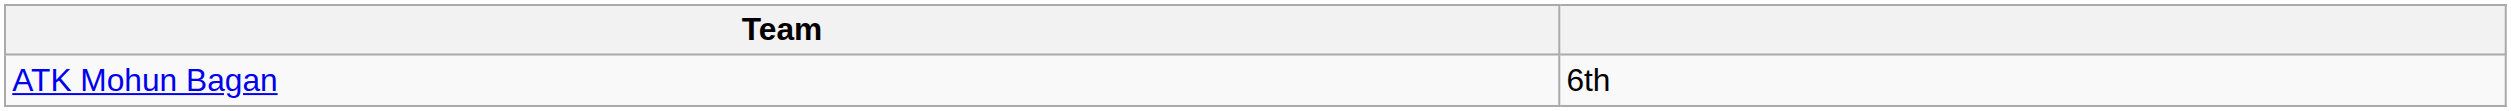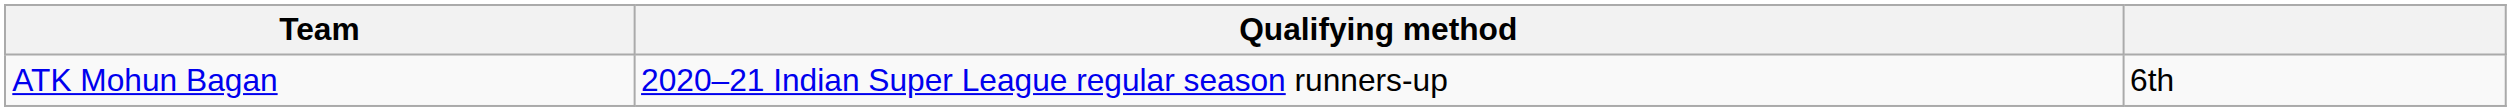+ column: Qualifying method | 2020–21 Indian Super League regular season runners-up
